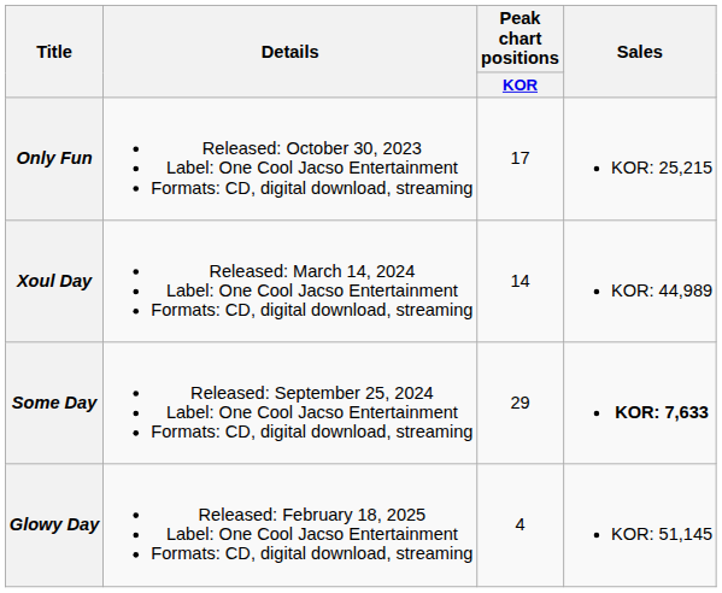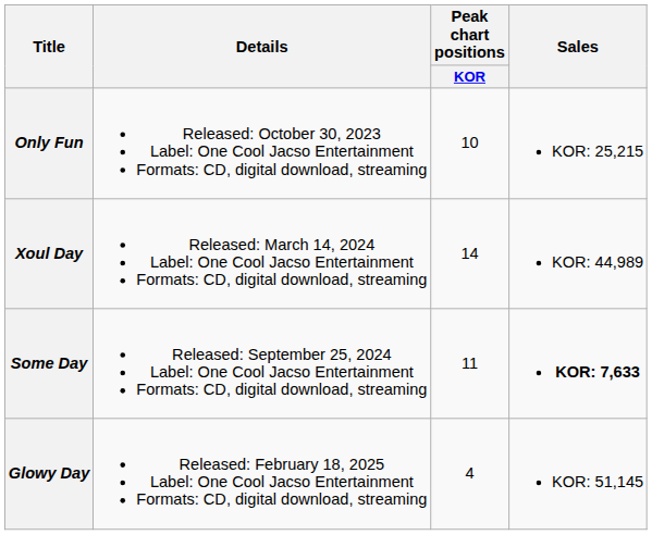Only Fun | Peak chart positions / KOR: 17 -> 10
Some Day | Peak chart positions / KOR: 29 -> 11
